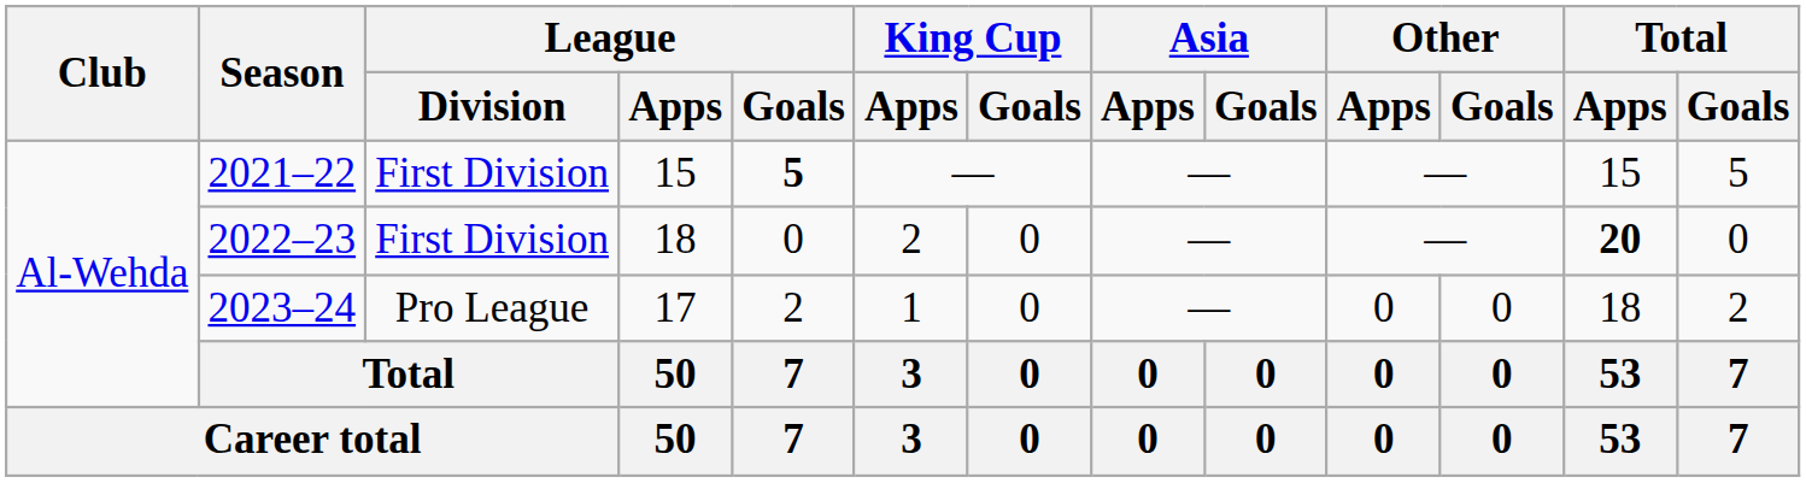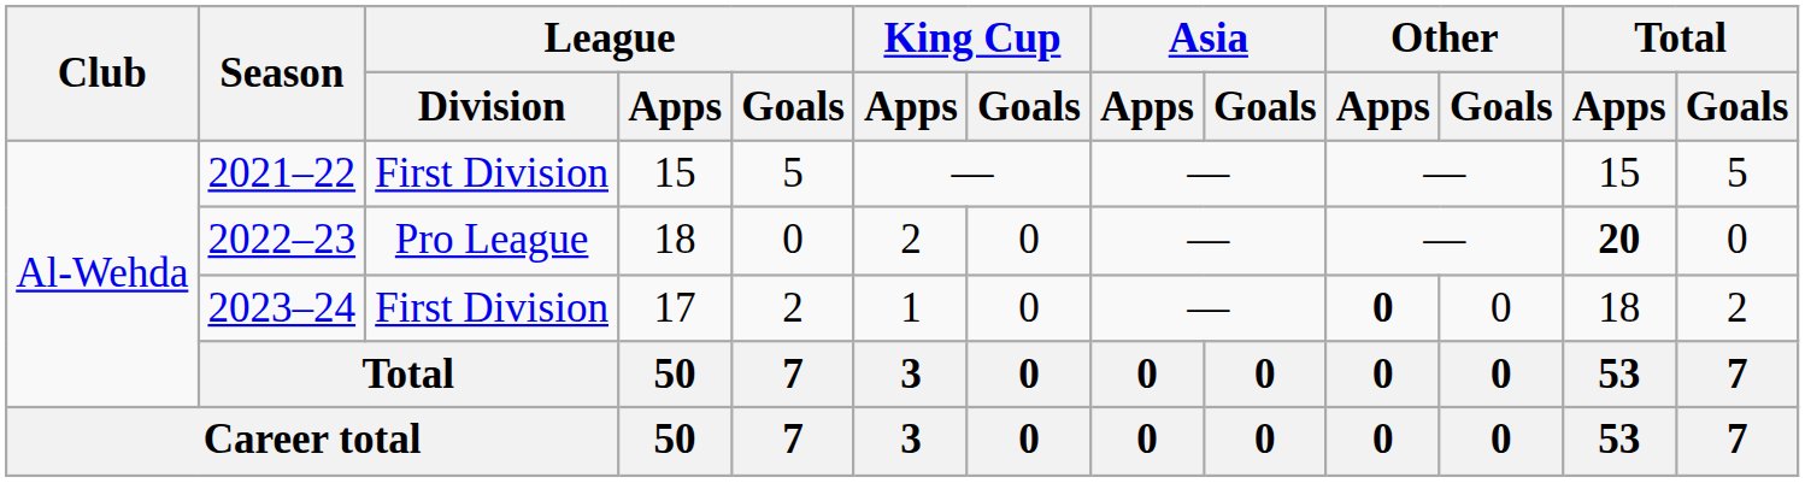2021–22 | League / Goals: bold -> normal
2022–23 | League / Division: First Division -> Pro League
2023–24 | League / Division: Pro League -> First Division
2023–24 | Other / Apps: normal -> bold
